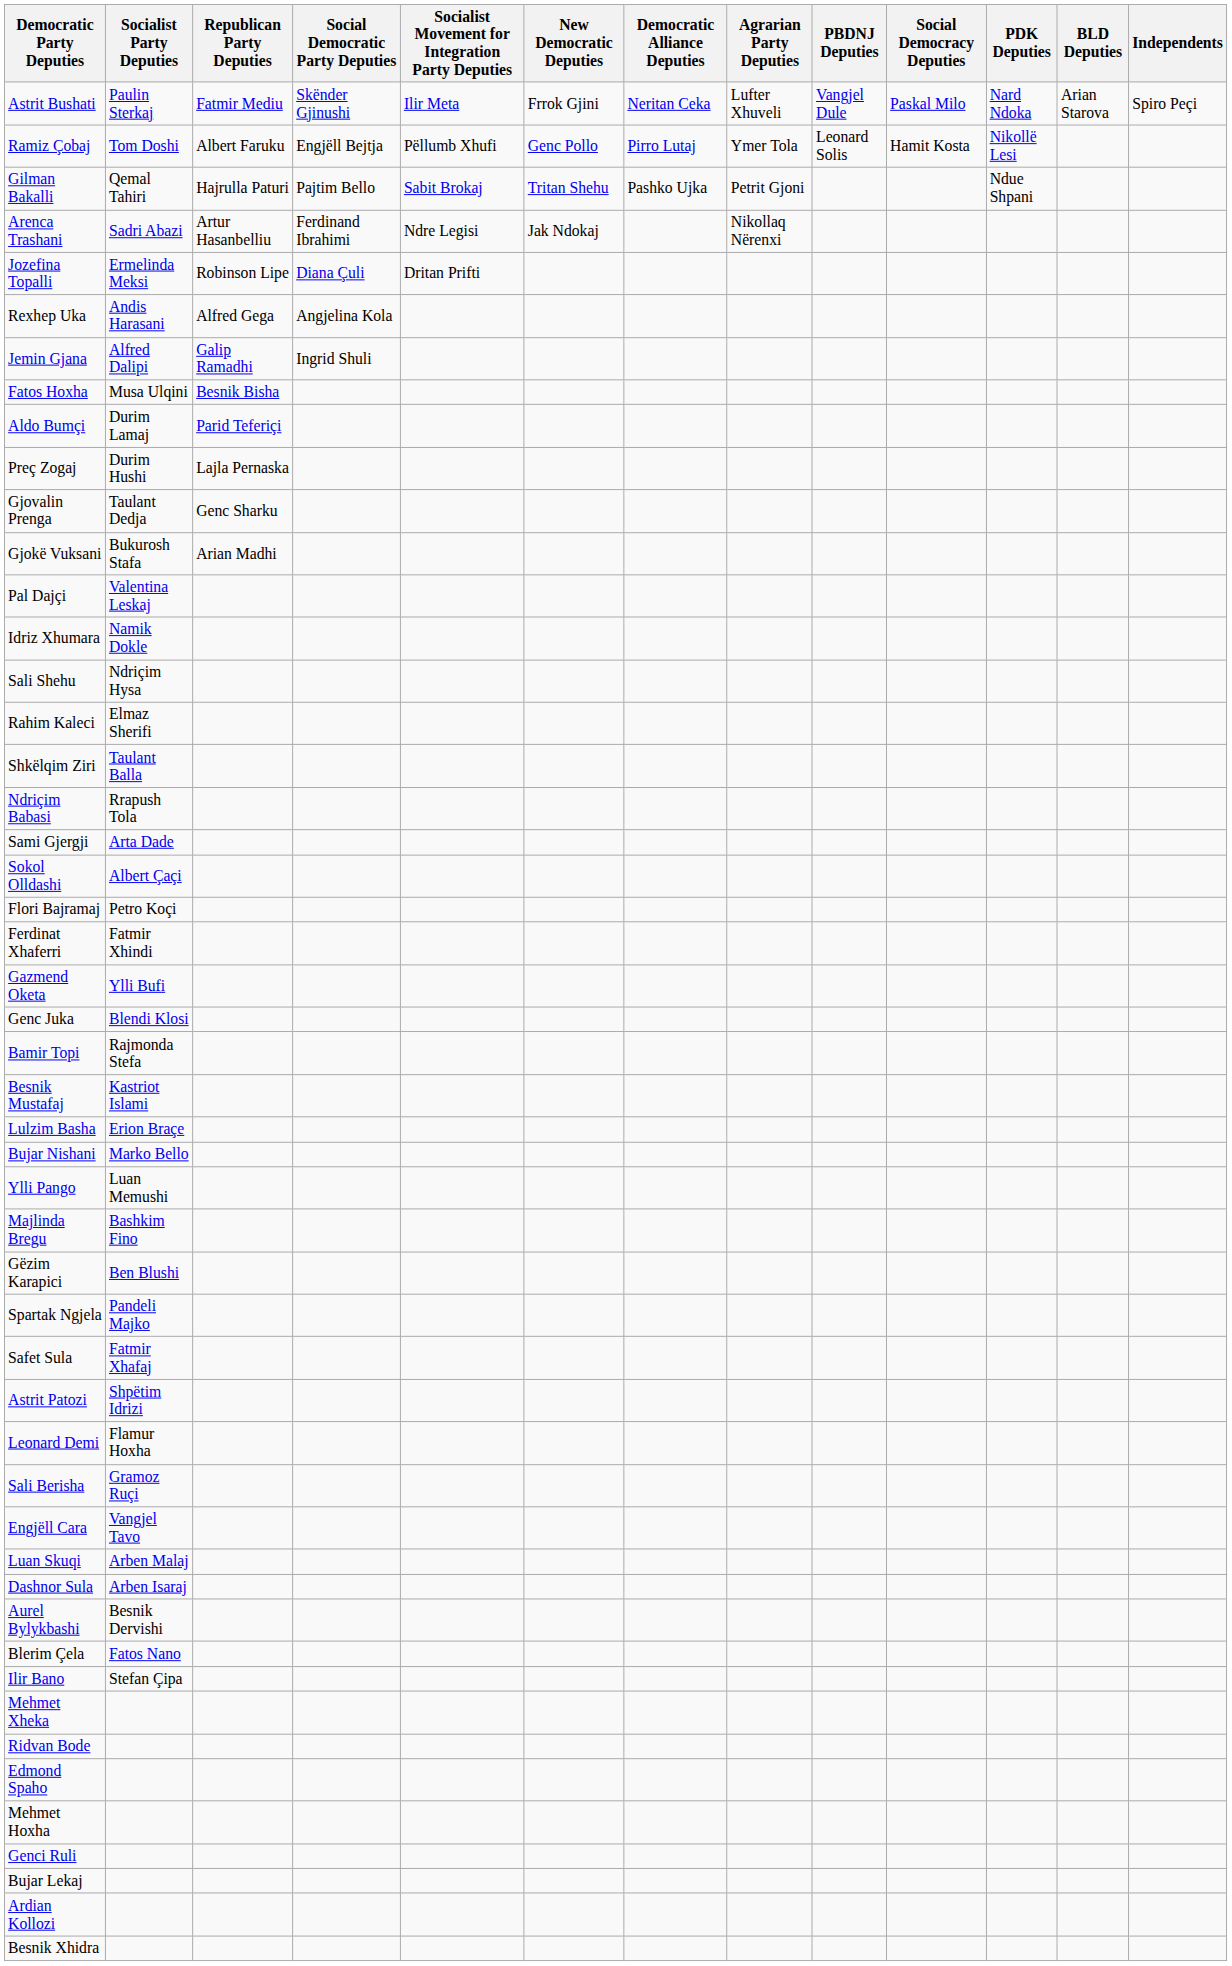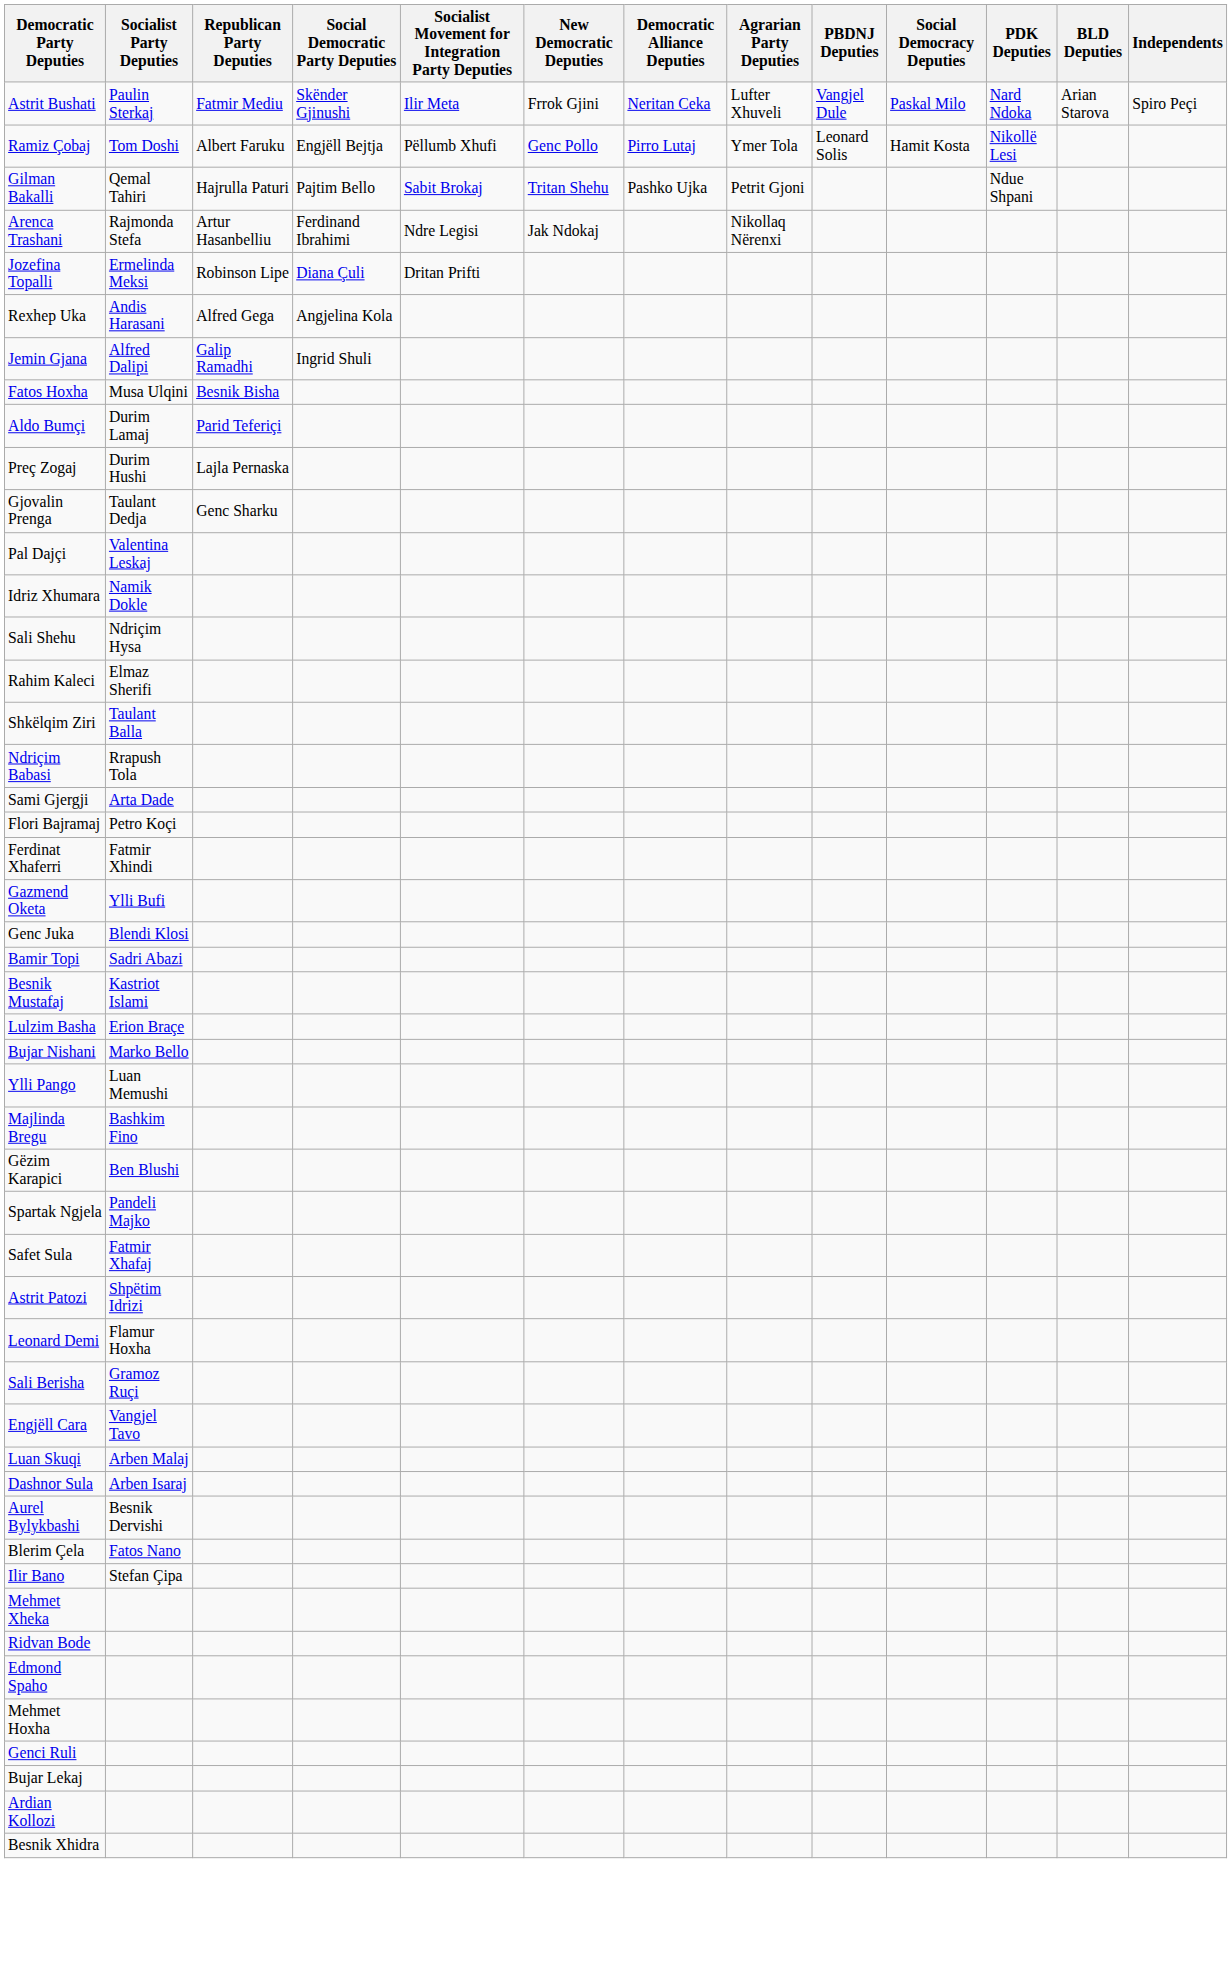Arenca Trashani | Socialist Party Deputies: Sadri Abazi -> Rajmonda Stefa
- row: Gjokë Vuksani | Bukurosh Stafa | Arian Madhi
- row: Sokol Olldashi | Albert Çaçi
Bamir Topi | Socialist Party Deputies: Rajmonda Stefa -> Sadri Abazi
